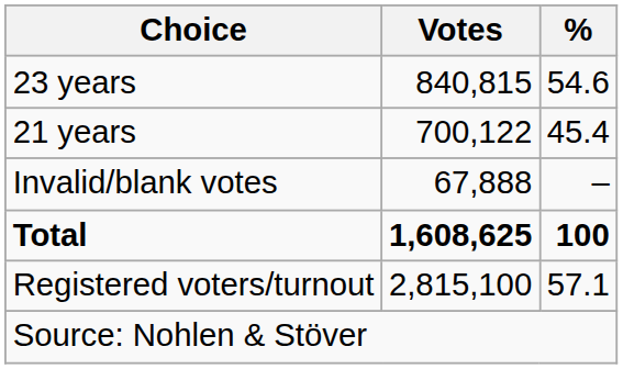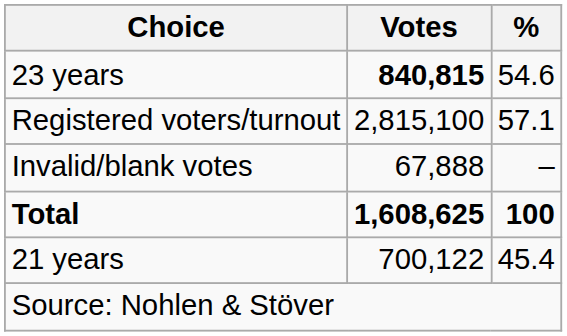23 years | Votes: normal -> bold
rows swapped: 21 years <-> Registered voters/turnout
